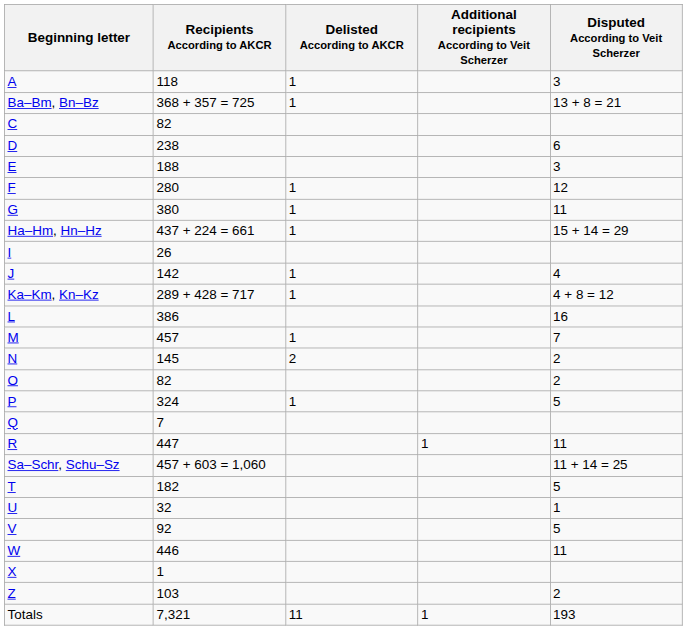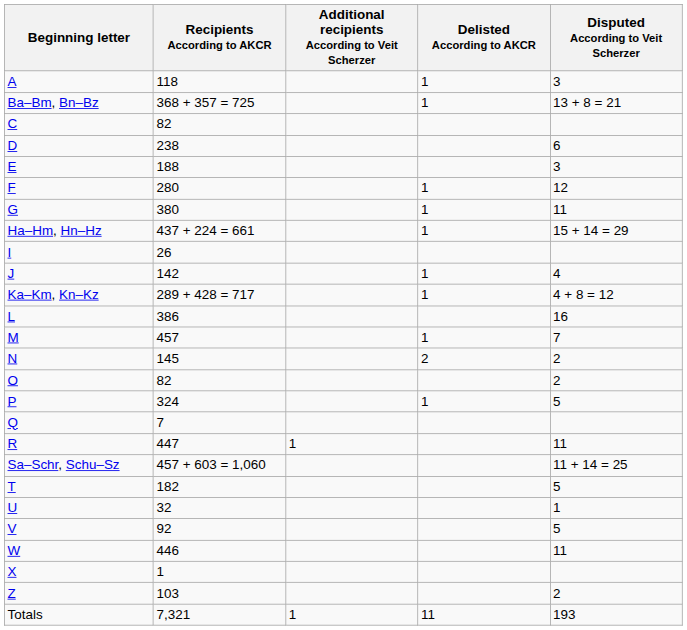columns swapped: Additional recipients According to Veit Scherzer <-> Delisted According to AKCR
